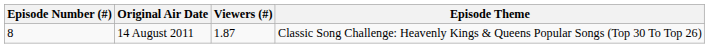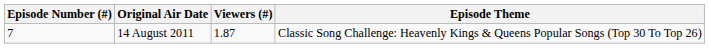14 August 2011 | Episode Number (#): 8 -> 7
